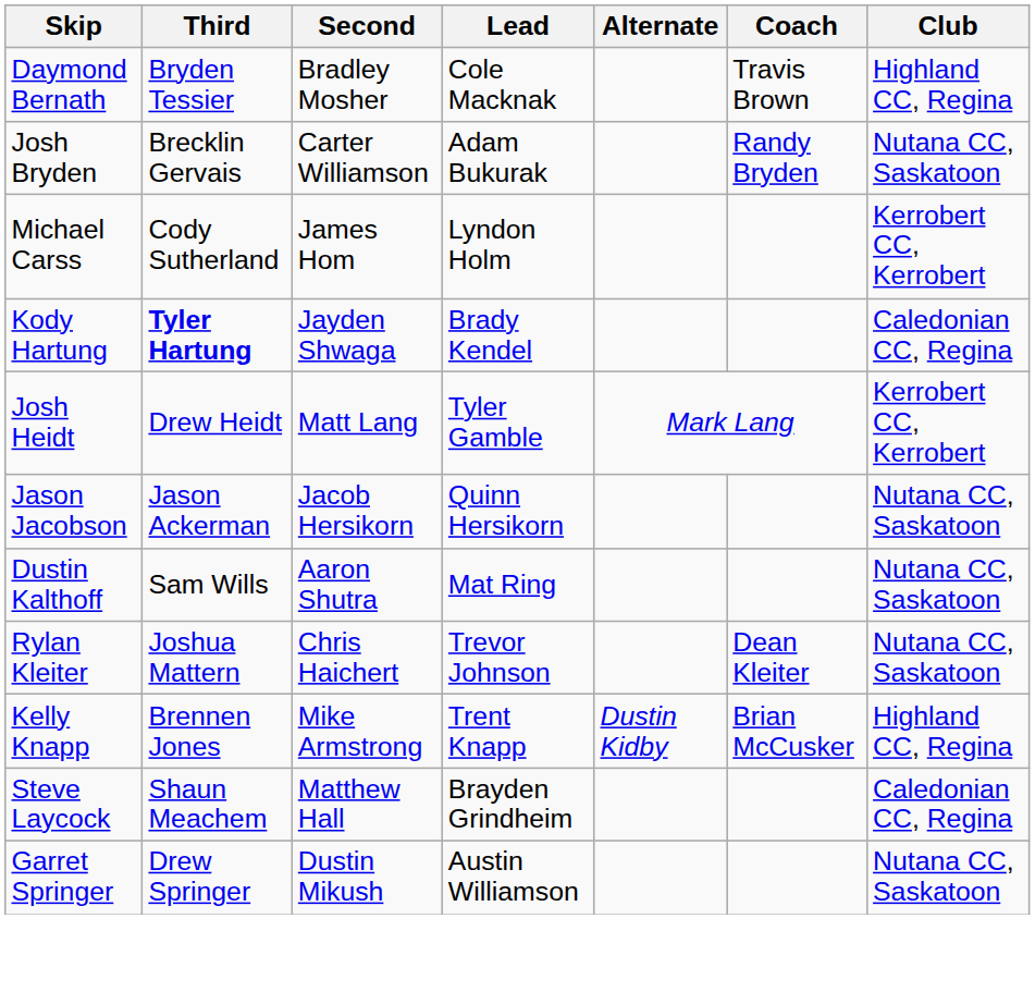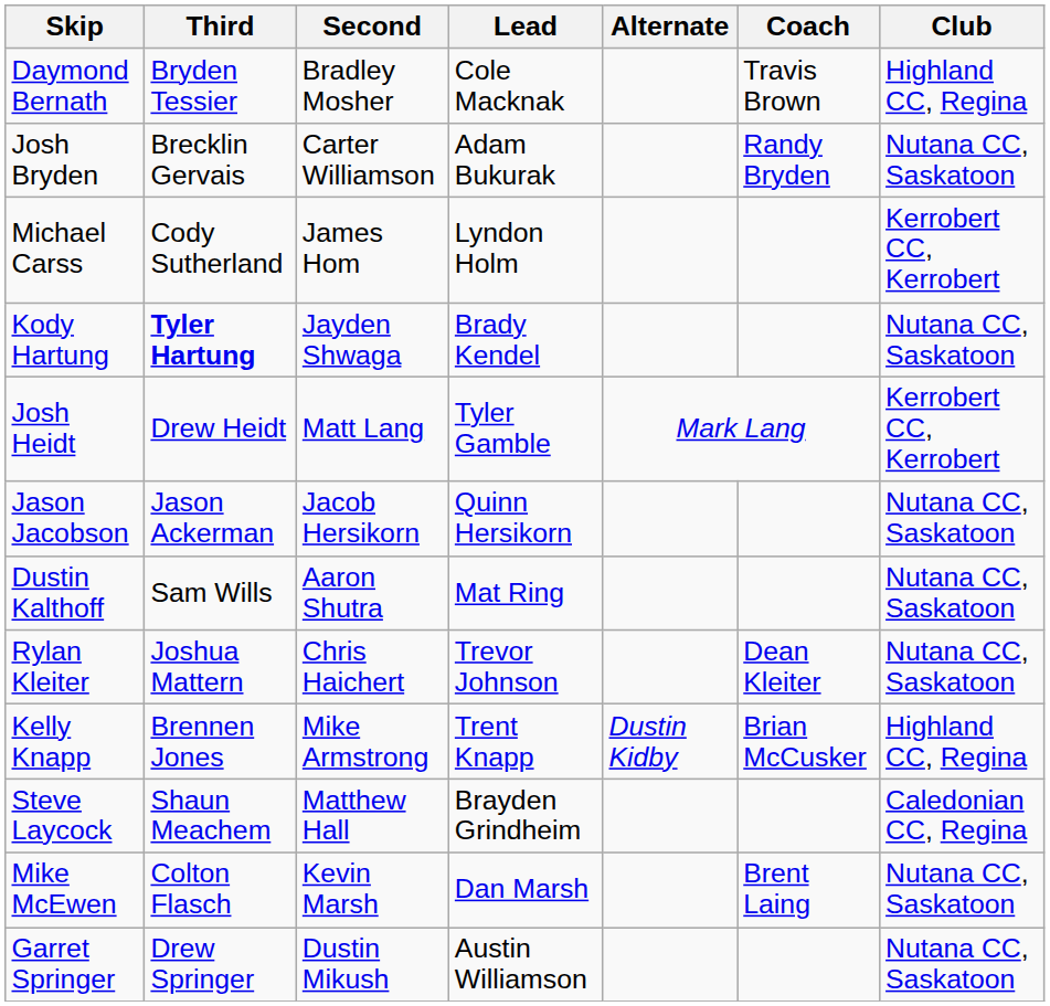Kody Hartung | Club: Caledonian CC, Regina -> Nutana CC, Saskatoon
+ row: Mike McEwen | Colton Flasch | Kevin Marsh | Dan Marsh | Brent Laing | Nutana CC, Saskatoon
